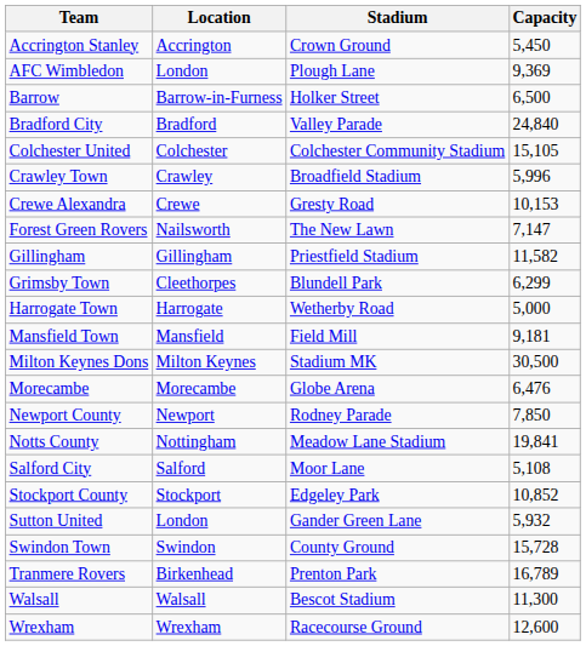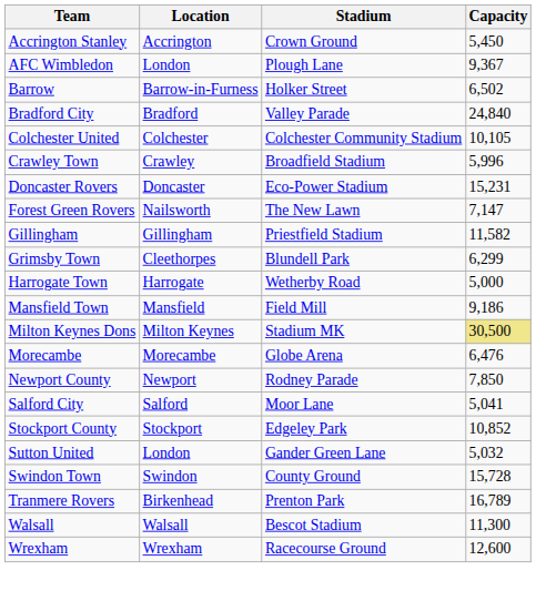AFC Wimbledon | Capacity: 9,369 -> 9,367
Barrow | Capacity: 6,500 -> 6,502
Colchester United | Capacity: 15,105 -> 10,105
- row: Crewe Alexandra | Crewe | Gresty Road | 10,153
+ row: Doncaster Rovers | Doncaster | Eco-Power Stadium | 15,231
Mansfield Town | Capacity: 9,181 -> 9,186
Milton Keynes Dons | Capacity: no background -> khaki background
- row: Notts County | Nottingham | Meadow Lane Stadium | 19,841
Salford City | Capacity: 5,108 -> 5,041
Sutton United | Capacity: 5,932 -> 5,032
